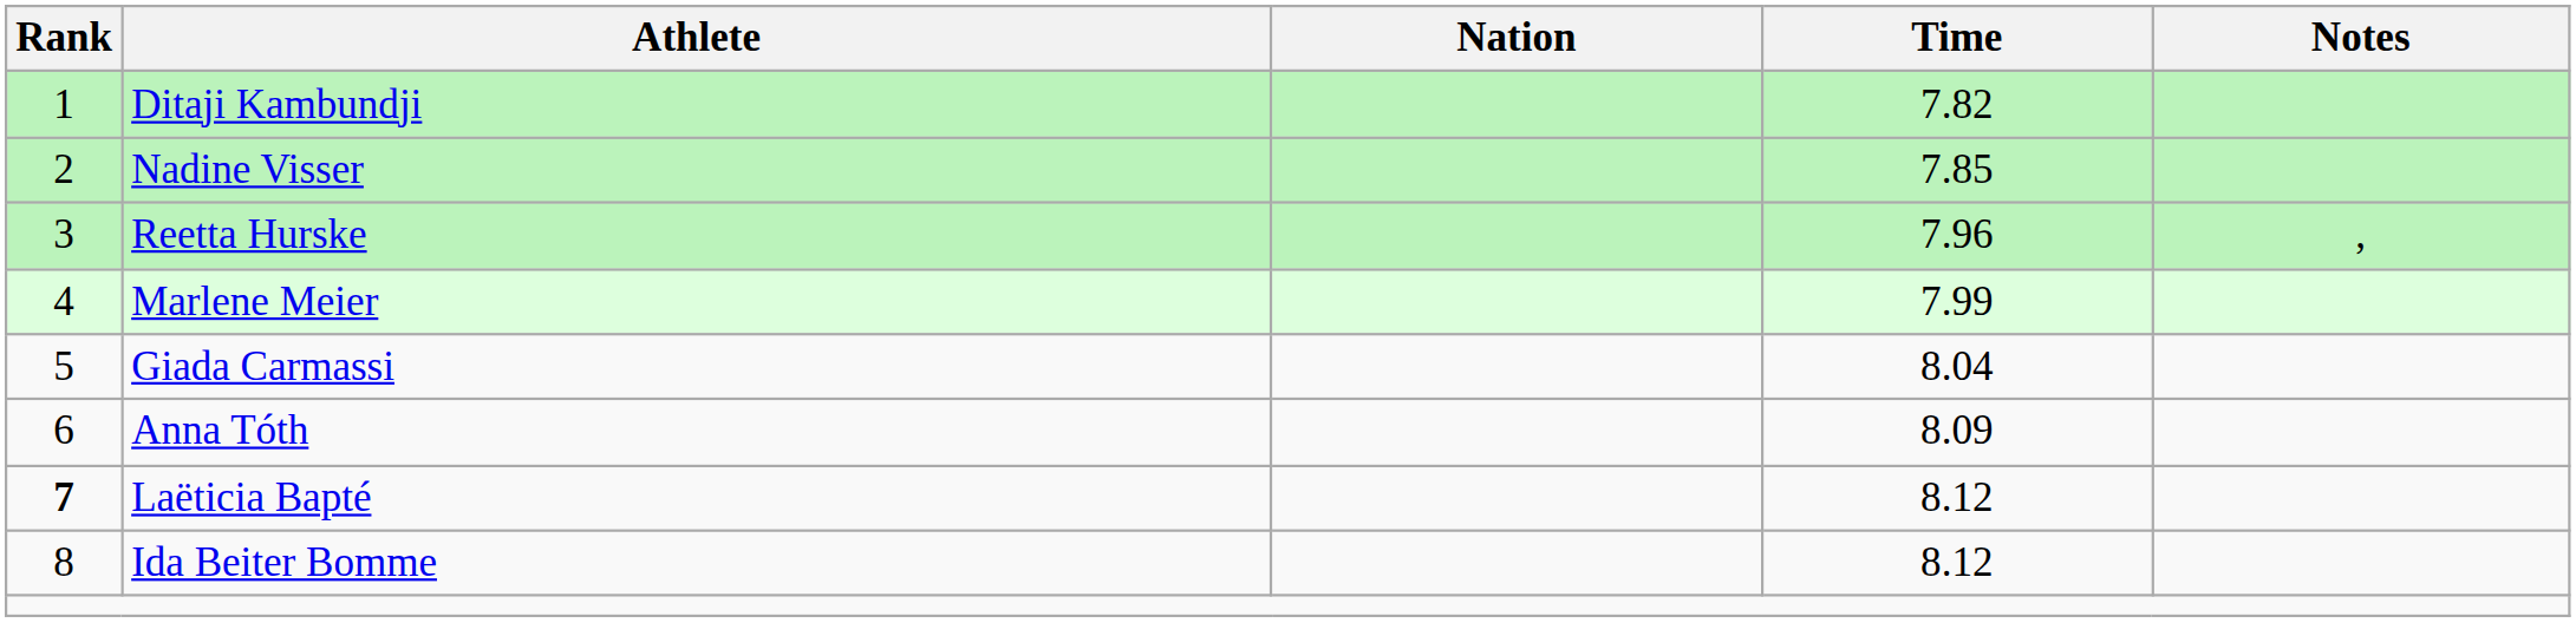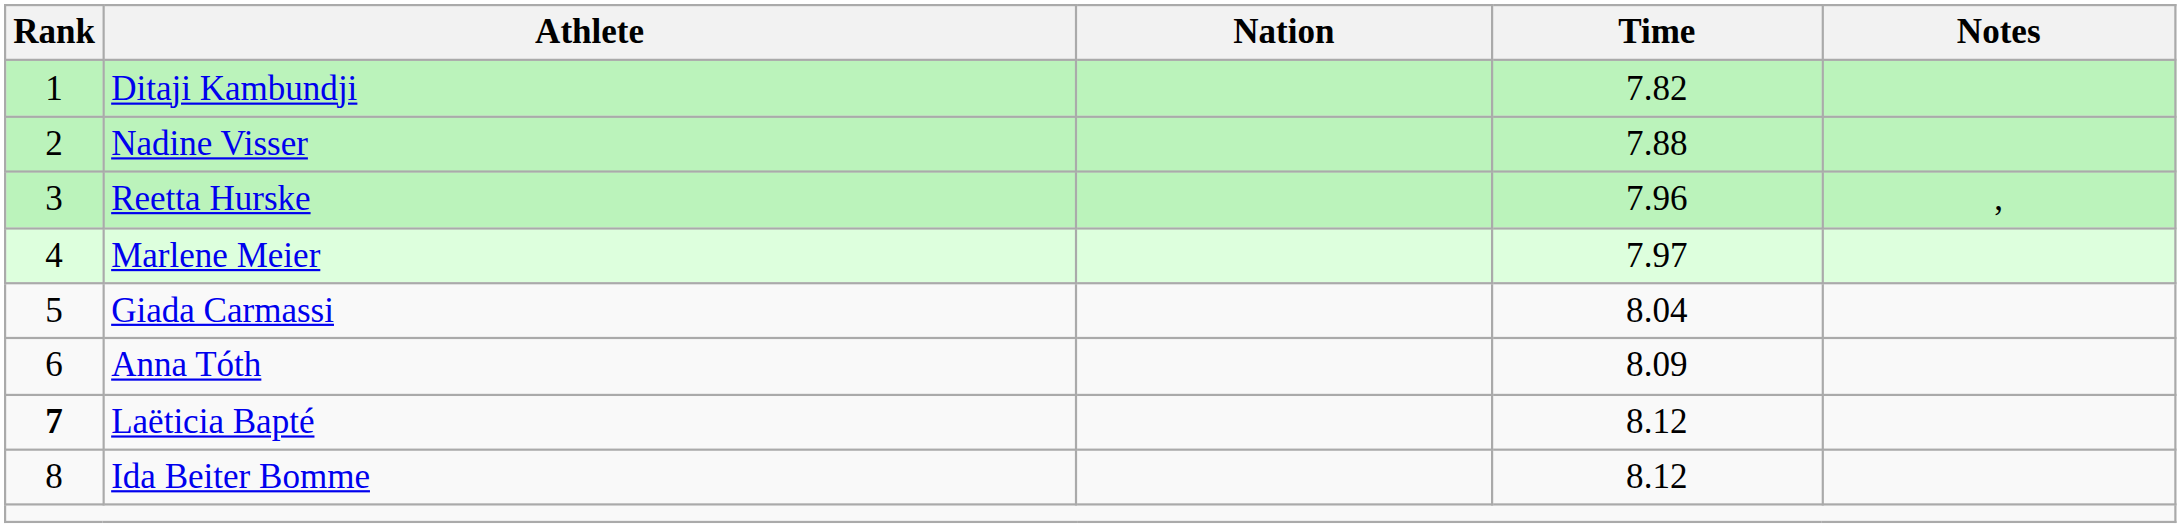Nadine Visser | Time: 7.85 -> 7.88
Marlene Meier | Time: 7.99 -> 7.97
